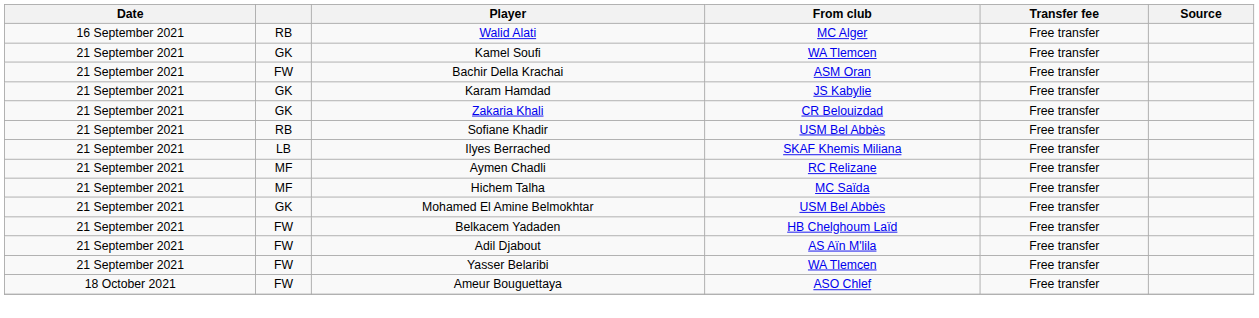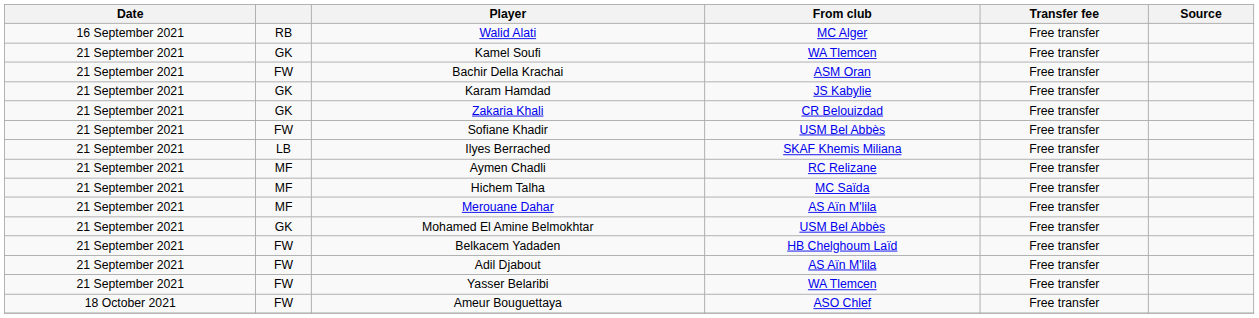Sofiane Khadir | column 2: RB -> FW
+ row: 21 September 2021 | MF | Merouane Dahar | AS Aïn M'lila | Free transfer
